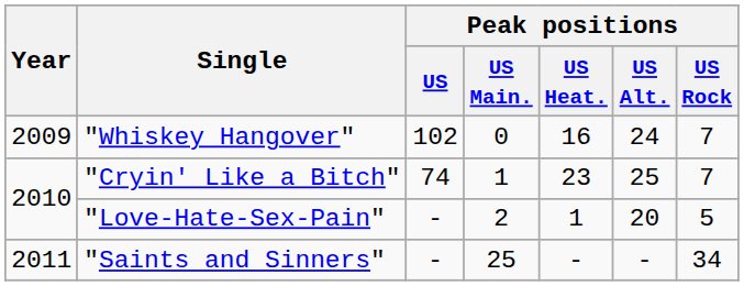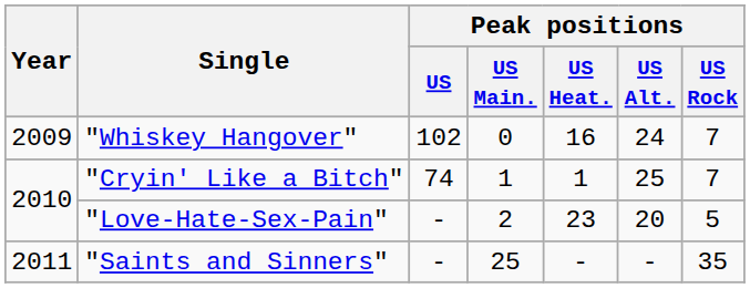"Cryin' Like a Bitch" | Peak positions / US Heat.: 23 -> 1
"Love-Hate-Sex-Pain" | Peak positions / US Heat.: 1 -> 23
"Saints and Sinners" | Peak positions / US Rock: 34 -> 35
